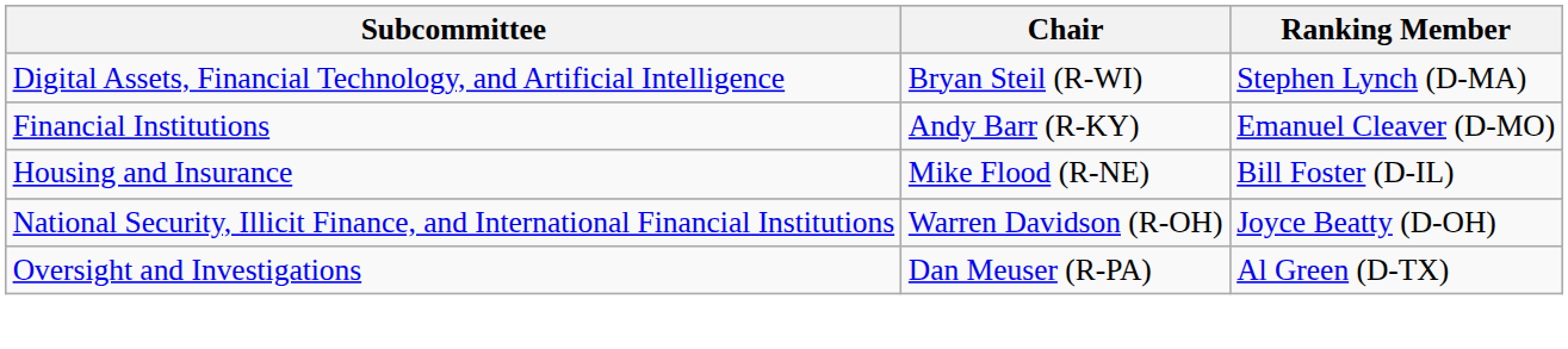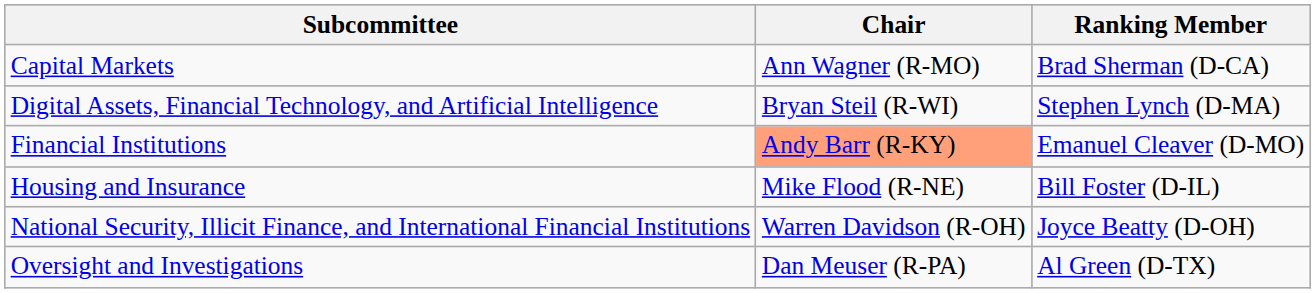+ row: Capital Markets | Ann Wagner (R-MO) | Brad Sherman (D-CA)
Financial Institutions | Chair: no background -> lightsalmon background
